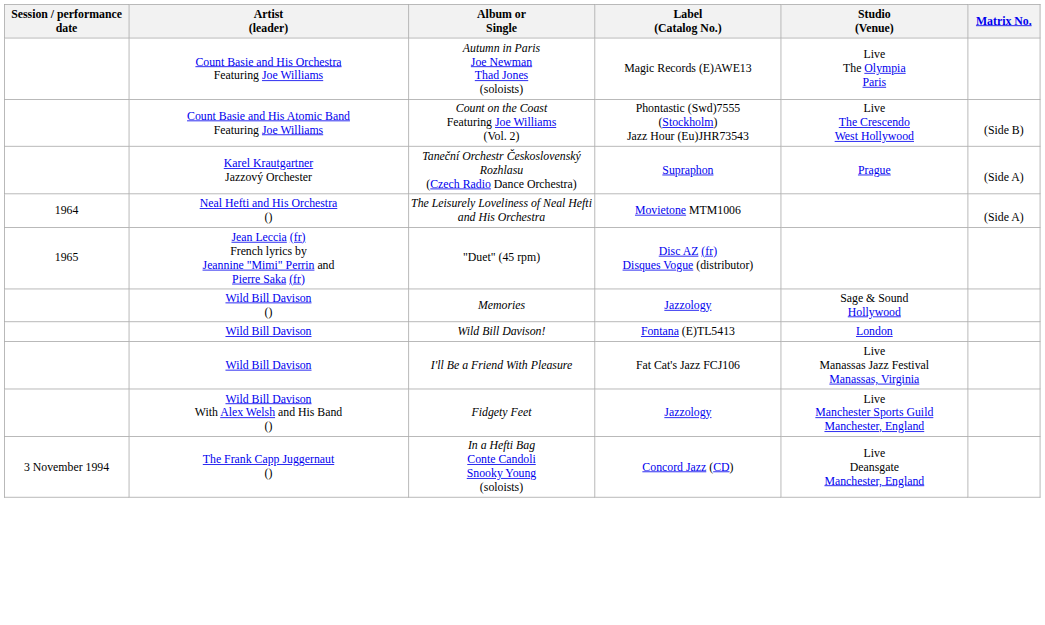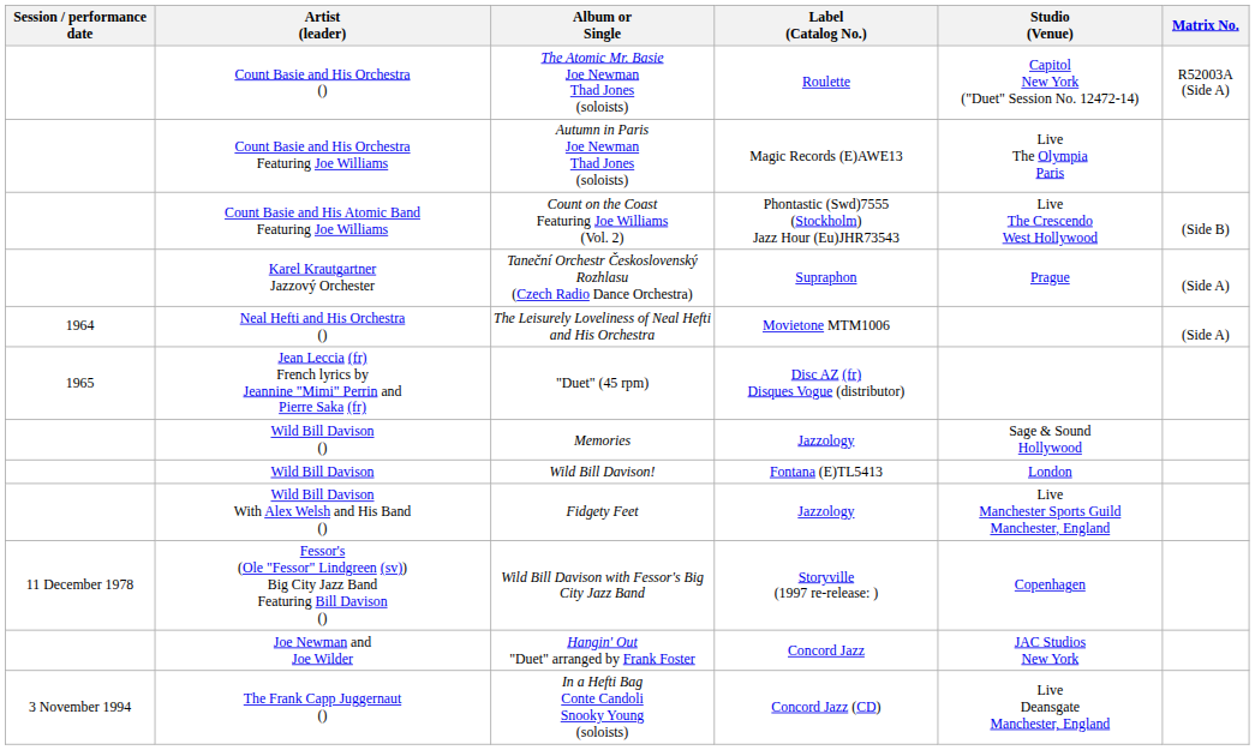+ row: Count Basie and His Orchestra () | The Atomic Mr. Basie Joe Newman Thad Jones (soloists) | Roulette | Capitol New York ("Duet" Session No. 12472-14) | R52003A (Side A)
- row: Wild Bill Davison | I'll Be a Friend With Pleasure | Fat Cat's Jazz FCJ106 | Live Manassas Jazz Festival Manassas, Virginia
+ row: 11 December 1978 | Fessor's (Ole "Fessor" Lindgreen (sv)) Big City Jazz Band Featuring Bill Davison () | Wild Bill Davison with Fessor's Big City Jazz Band | Storyville (1997 re-release: ) | Copenhagen
+ row: Joe Newman and Joe Wilder | Hangin' Out "Duet" arranged by Frank Foster | Concord Jazz | JAC Studios New York
